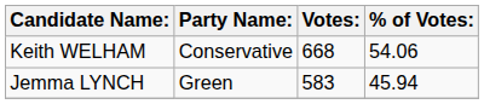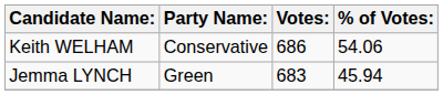Keith WELHAM | Votes:: 668 -> 686
Jemma LYNCH | Votes:: 583 -> 683
